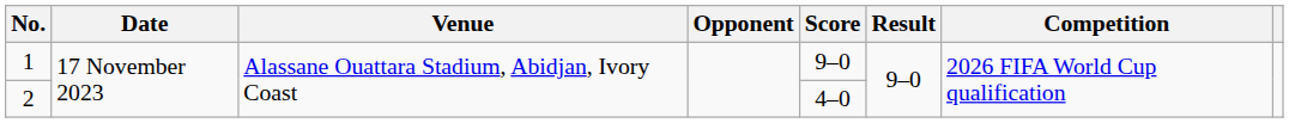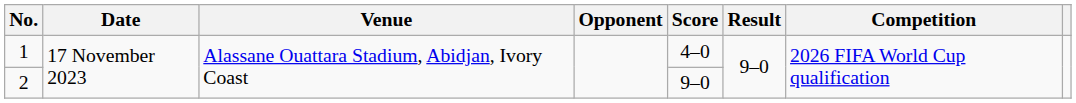1 | Score: 9–0 -> 4–0
2 | Score: 4–0 -> 9–0
